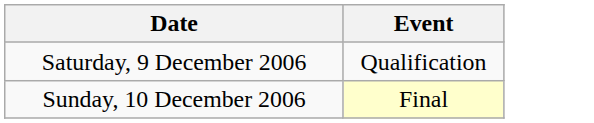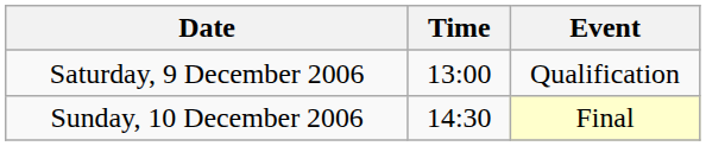+ column: Time | 13:00 | 14:30
